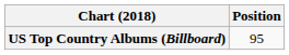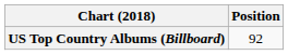US Top Country Albums (Billboard) | Position: 95 -> 92
